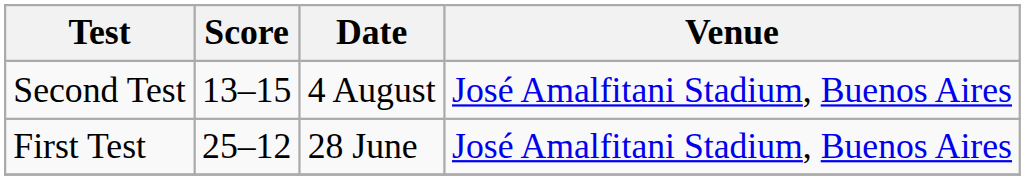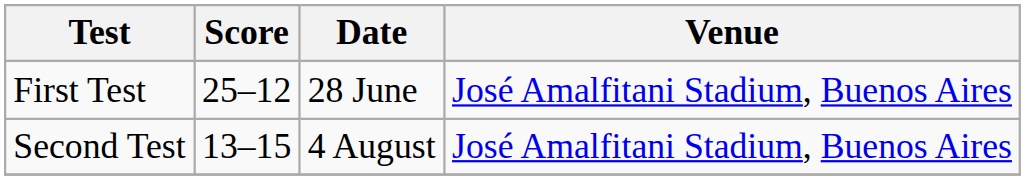rows swapped: First Test <-> Second Test
